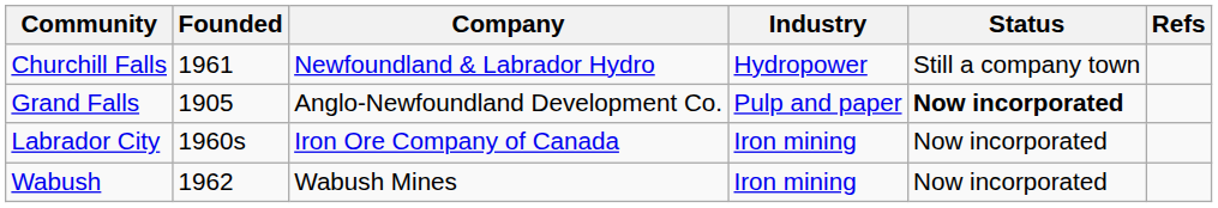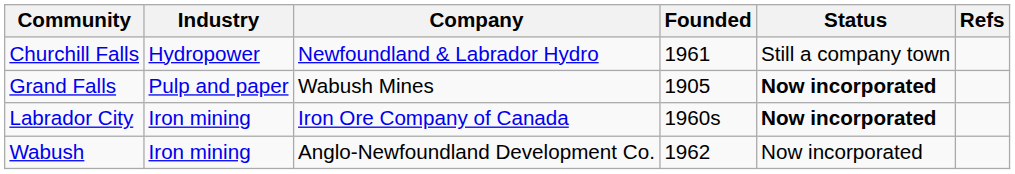columns swapped: Founded <-> Industry
Grand Falls | Company: Anglo-Newfoundland Development Co. -> Wabush Mines
Labrador City | Status: normal -> bold
Wabush | Company: Wabush Mines -> Anglo-Newfoundland Development Co.
